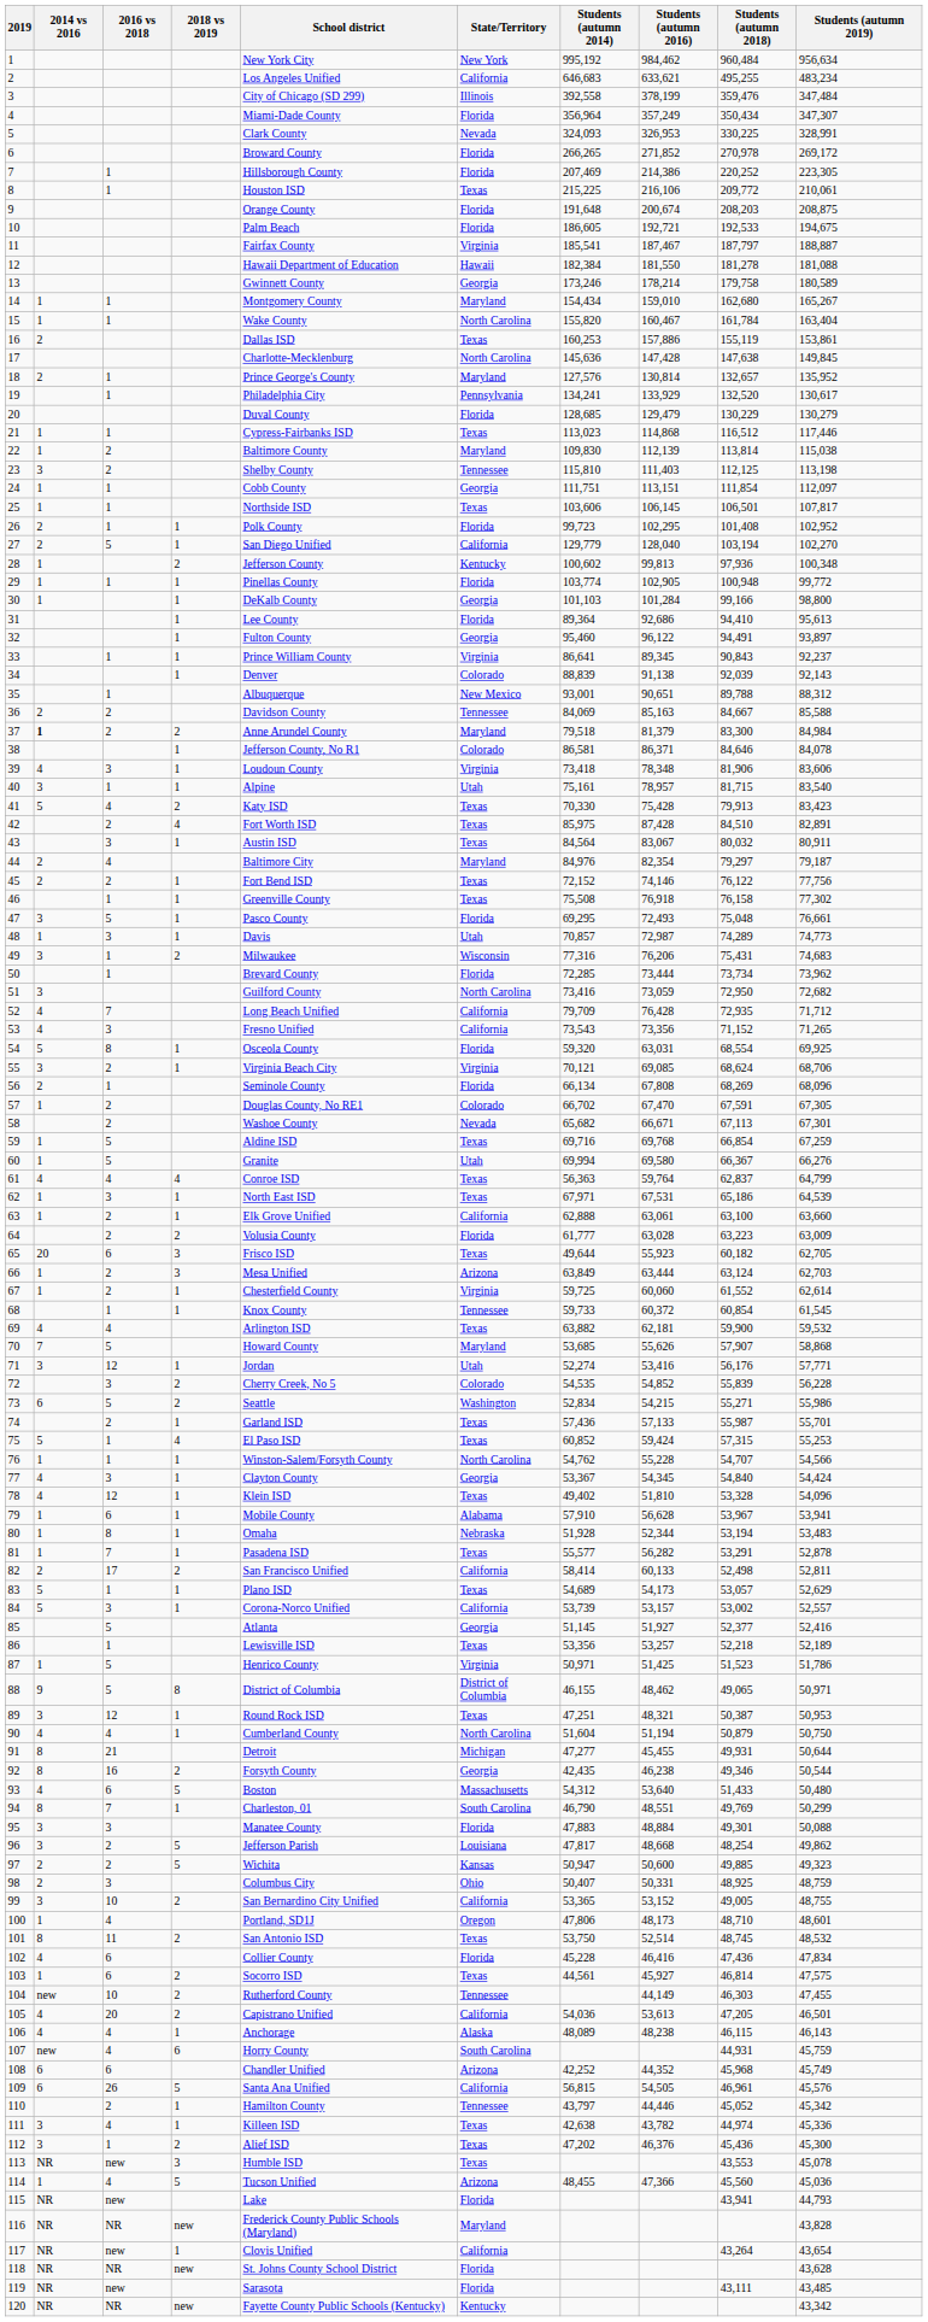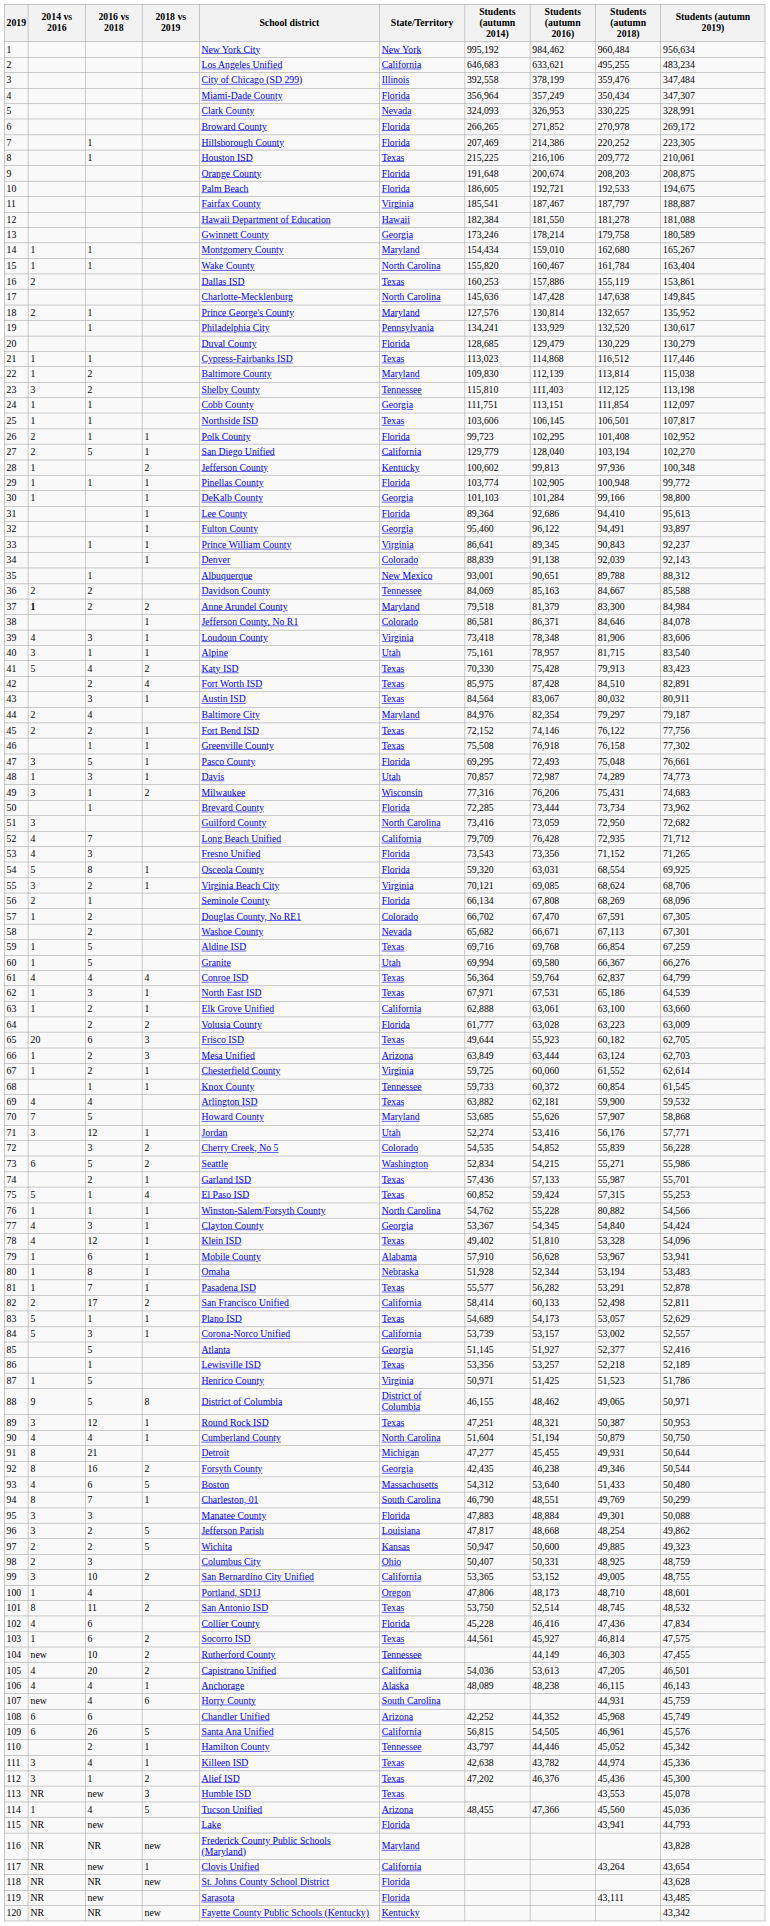53 | State/Territory: California -> Florida
61 | Students (autumn 2014): 56,363 -> 56,364
76 | Students (autumn 2018): 54,707 -> 80,882
